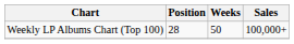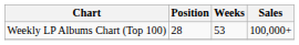Weekly LP Albums Chart (Top 100) | Weeks: 50 -> 53
